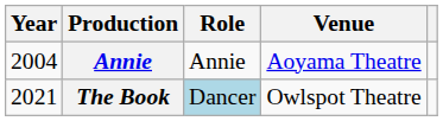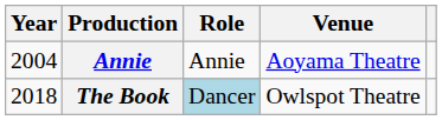The Book | Year: 2021 -> 2018
